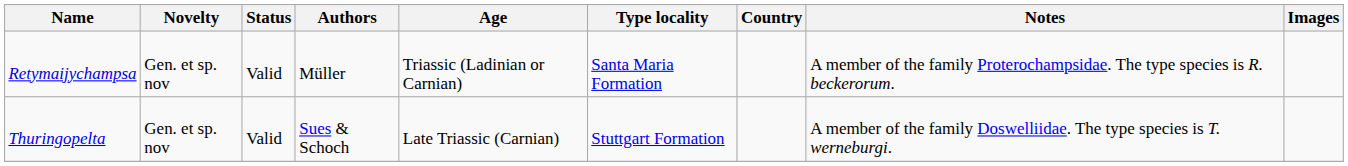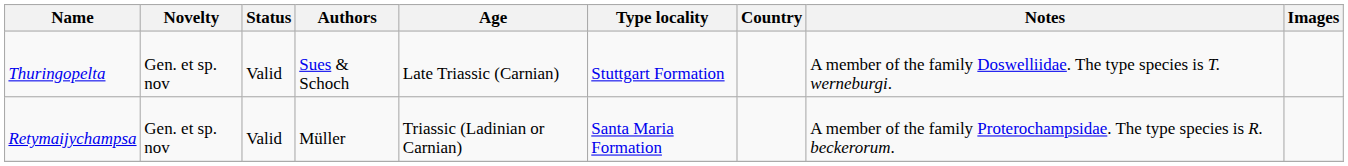rows swapped: Retymaijychampsa <-> Thuringopelta
